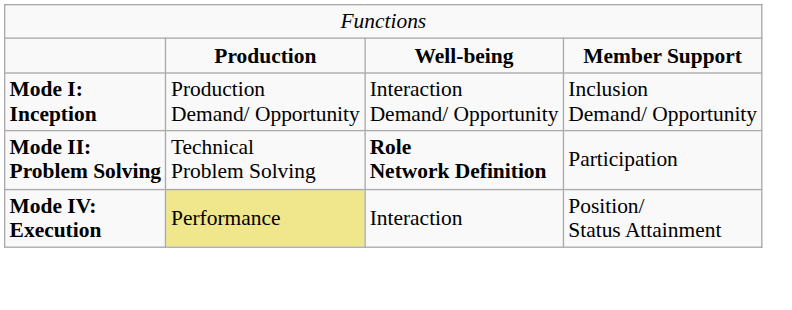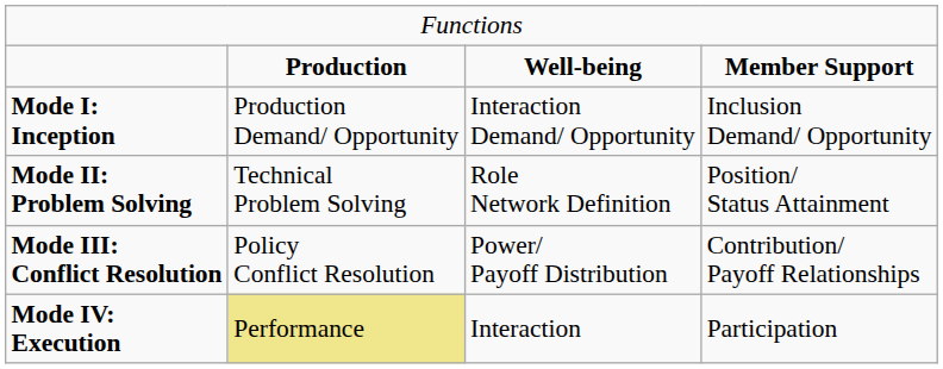Mode II: Problem Solving | column 3: bold -> normal
Mode II: Problem Solving | column 4: Participation -> Position/ Status Attainment
+ row: Mode III: Conflict Resolution | Policy Conflict Resolution | Power/ Payoff Distribution | Contribution/ Payoff Relationships
Mode IV: Execution | column 4: Position/ Status Attainment -> Participation
